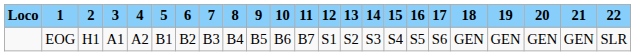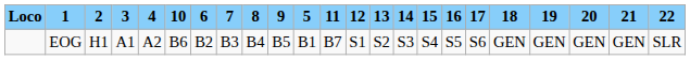columns swapped: 5 <-> 10
